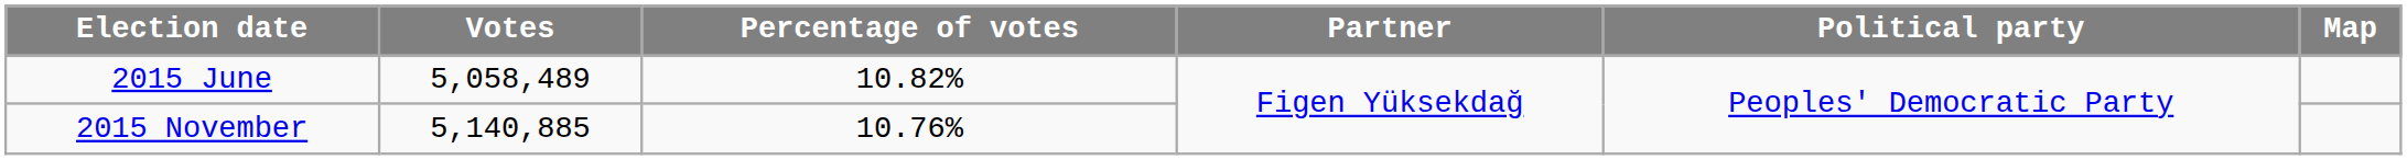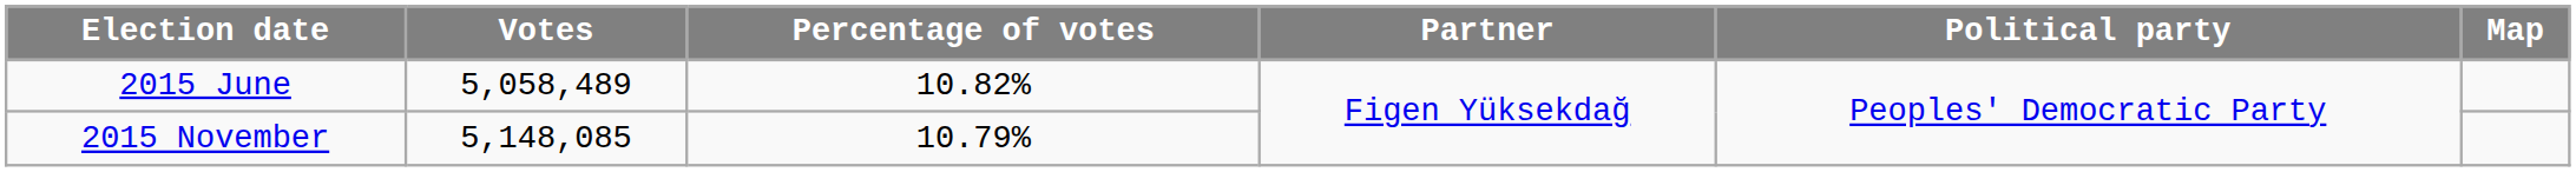2015 November | Votes: 5,140,885 -> 5,148,085
2015 November | Percentage of votes: 10.76% -> 10.79%
